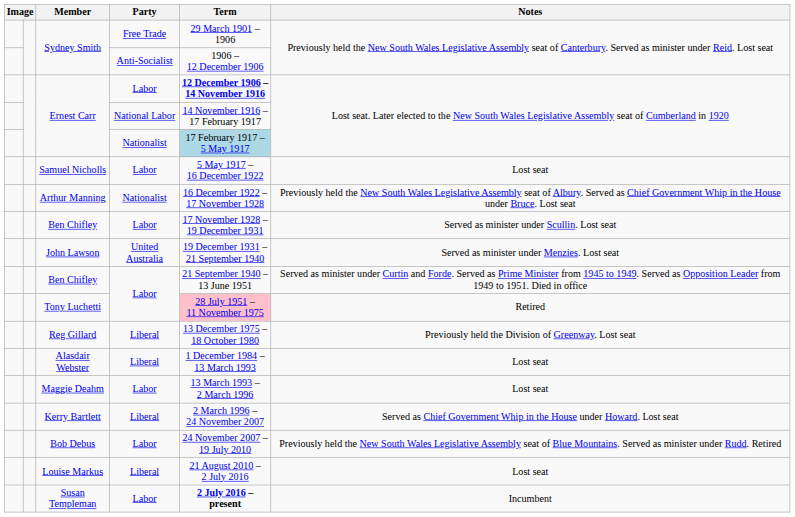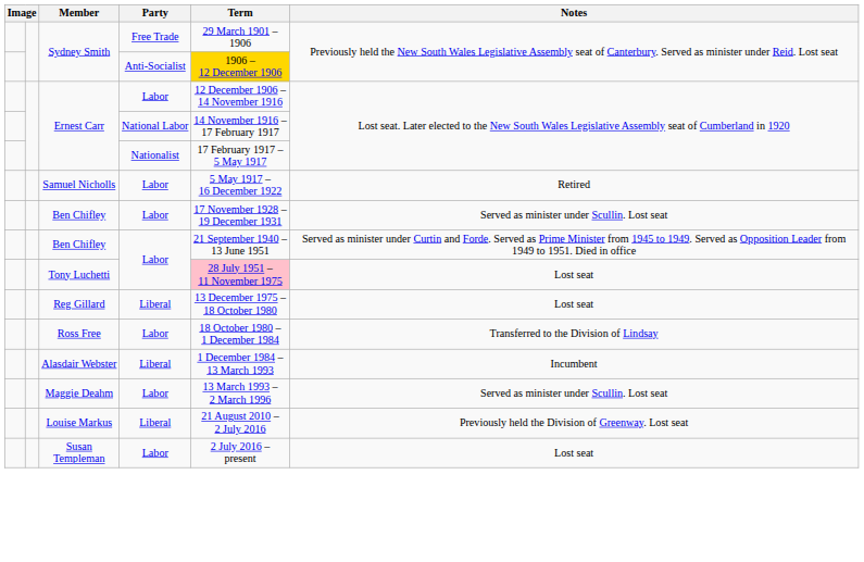Sydney Smith / Anti-Socialist | Term: no background -> gold background
Ernest Carr / Labor | Term: bold -> normal
Ernest Carr / Nationalist | Term: lightblue background -> no background
Samuel Nicholls | Notes: Lost seat -> Retired
- row: Arthur Manning | Nationalist | 16 December 1922 – 17 November 1928 | Previously held the New South Wales Legislative Assembly seat of Albury. Served as Chief Government Whip in the House under Bruce. Lost seat
- row: John Lawson | United Australia | 19 December 1931 – 21 September 1940 | Served as minister under Menzies. Lost seat
Tony Luchetti | Notes: Retired -> Lost seat
Reg Gillard | Notes: Previously held the Division of Greenway. Lost seat -> Lost seat
+ row: Ross Free | Labor | 18 October 1980 – 1 December 1984 | Transferred to the Division of Lindsay
Alasdair Webster | Notes: Lost seat -> Incumbent
Maggie Deahm | Notes: Lost seat -> Served as minister under Scullin. Lost seat
- row: Kerry Bartlett | Liberal | 2 March 1996 – 24 November 2007 | Served as Chief Government Whip in the House under Howard. Lost seat
- row: Bob Debus | Labor | 24 November 2007 – 19 July 2010 | Previously held the New South Wales Legislative Assembly seat of Blue Mountains. Served as minister under Rudd. Retired
Louise Markus | Notes: Lost seat -> Previously held the Division of Greenway. Lost seat
Susan Templeman | Term: bold -> normal
Susan Templeman | Notes: Incumbent -> Lost seat
